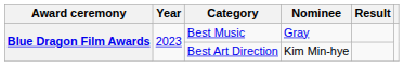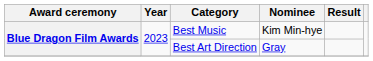Best Music | Nominee: Gray -> Kim Min-hye
Best Art Direction | Nominee: Kim Min-hye -> Gray
